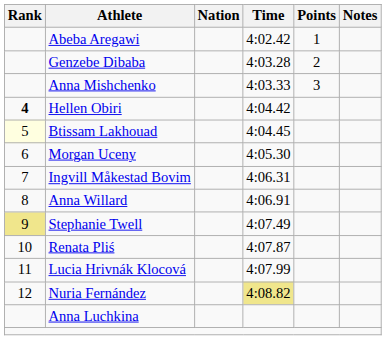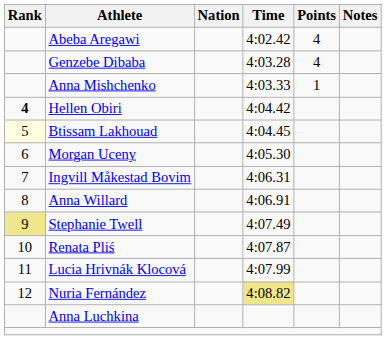Abeba Aregawi | Points: 1 -> 4
Genzebe Dibaba | Points: 2 -> 4
Anna Mishchenko | Points: 3 -> 1
